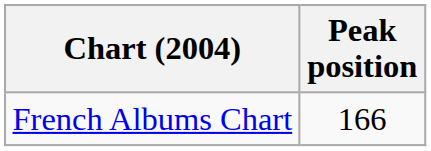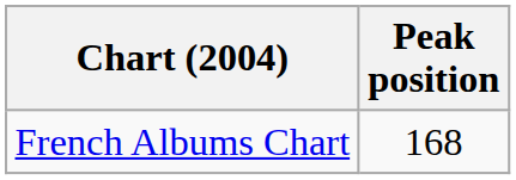French Albums Chart | Peak position: 166 -> 168
